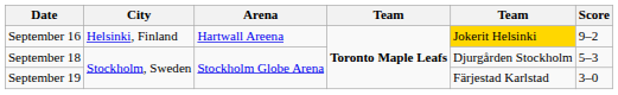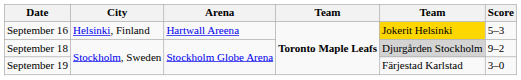September 16 | Score: 9–2 -> 5–3
September 18 | column 5: no background -> lightgrey background
September 18 | Score: 5–3 -> 9–2
